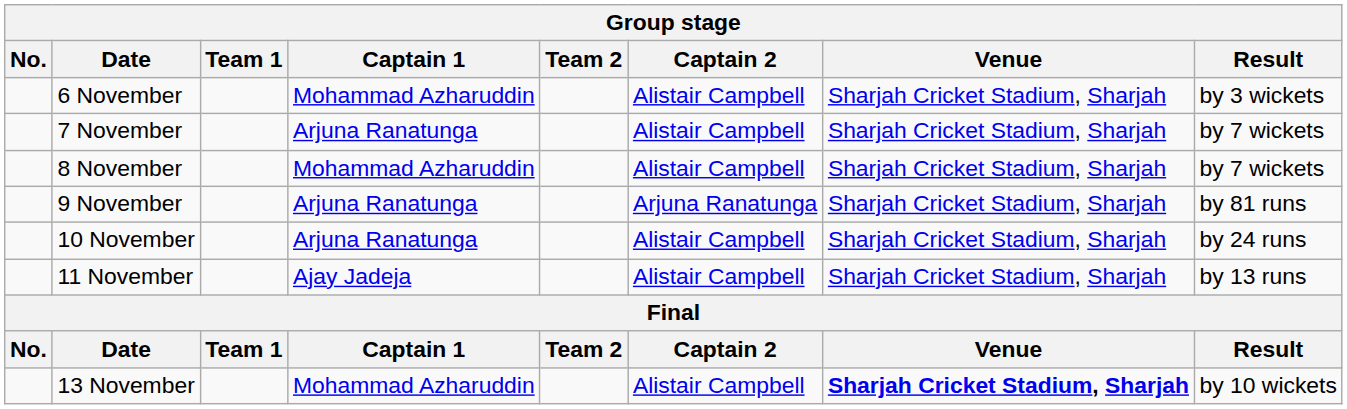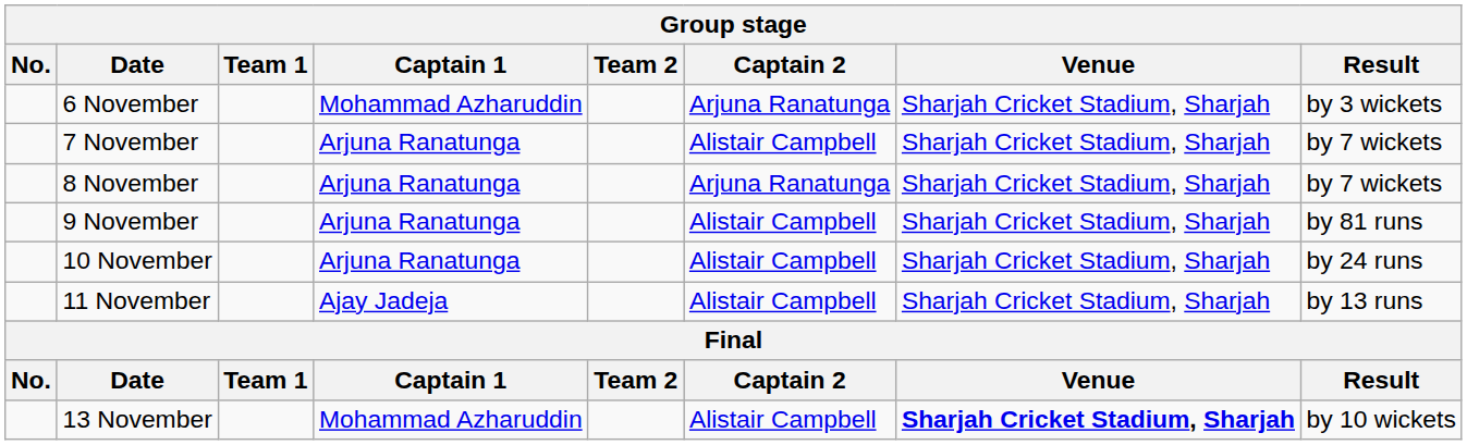6 November | Captain 2: Alistair Campbell -> Arjuna Ranatunga
8 November | Captain 1: Mohammad Azharuddin -> Arjuna Ranatunga
8 November | Captain 2: Alistair Campbell -> Arjuna Ranatunga
9 November | Captain 2: Arjuna Ranatunga -> Alistair Campbell
